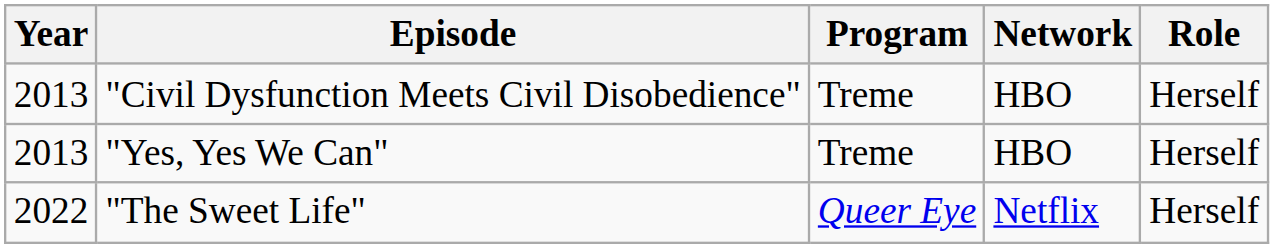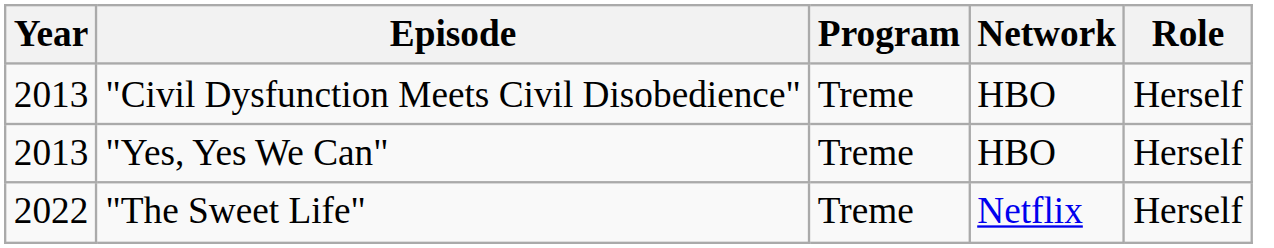"The Sweet Life" | Program: Queer Eye -> Treme
